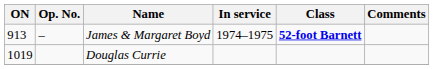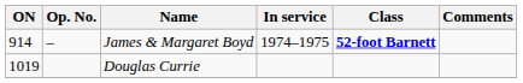James & Margaret Boyd | ON: 913 -> 914
